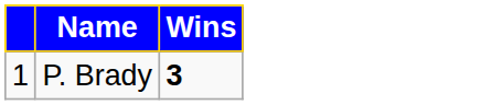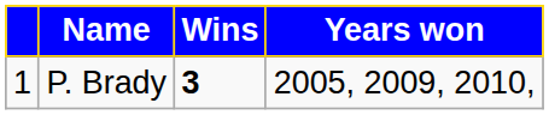+ column: Years won | 2005, 2009, 2010,
